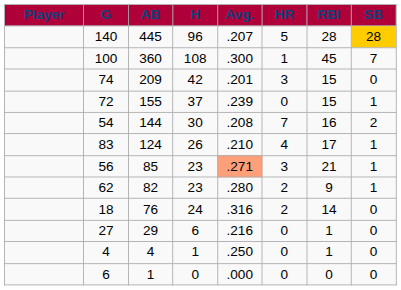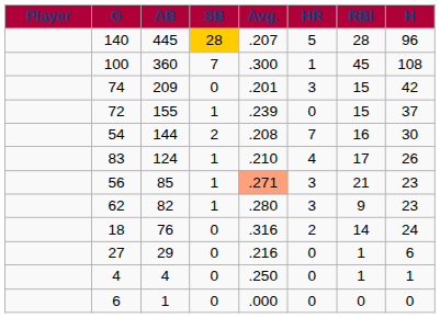columns swapped: H <-> SB
62 | HR: 2 -> 3
